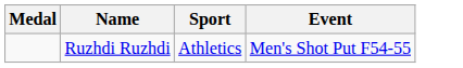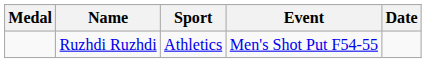+ column: Date
